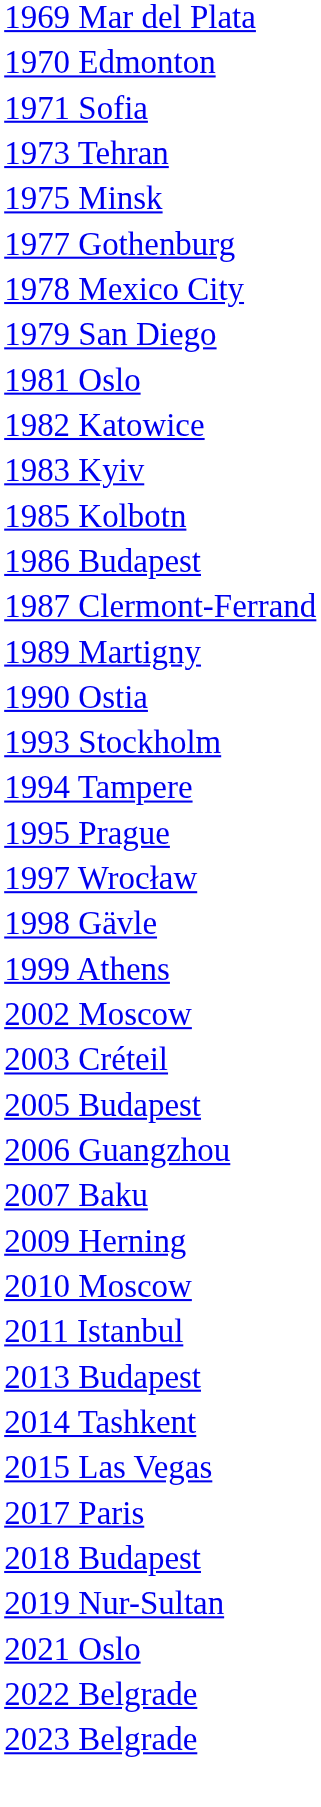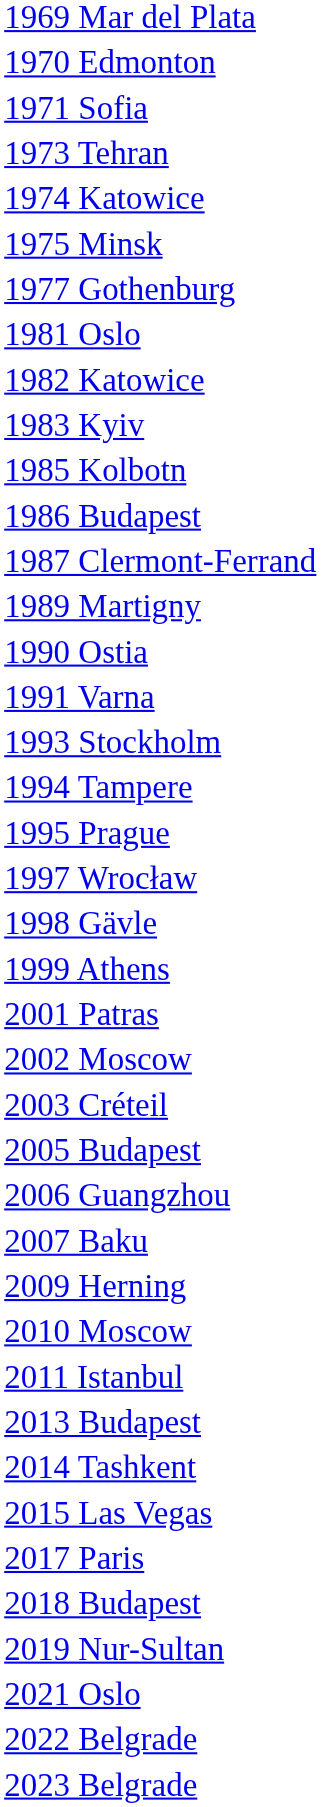+ row: 1974 Katowice
- row: 1978 Mexico City
- row: 1979 San Diego
+ row: 1991 Varna
+ row: 2001 Patras
